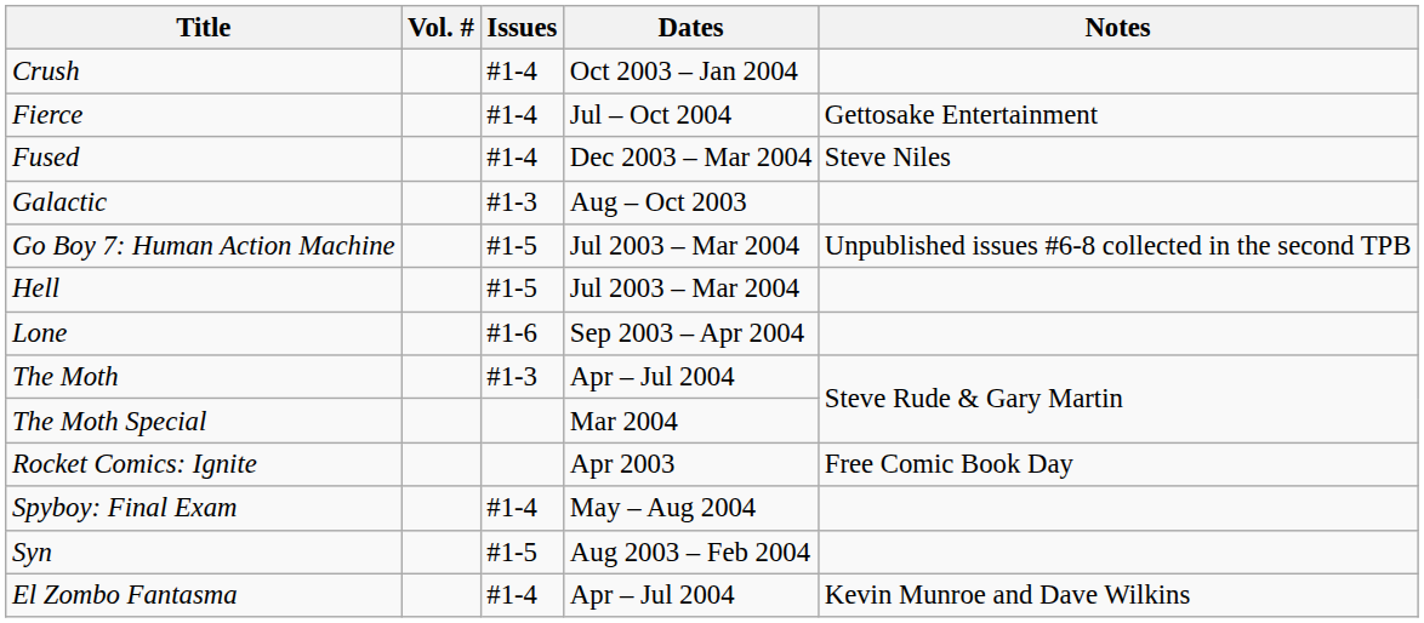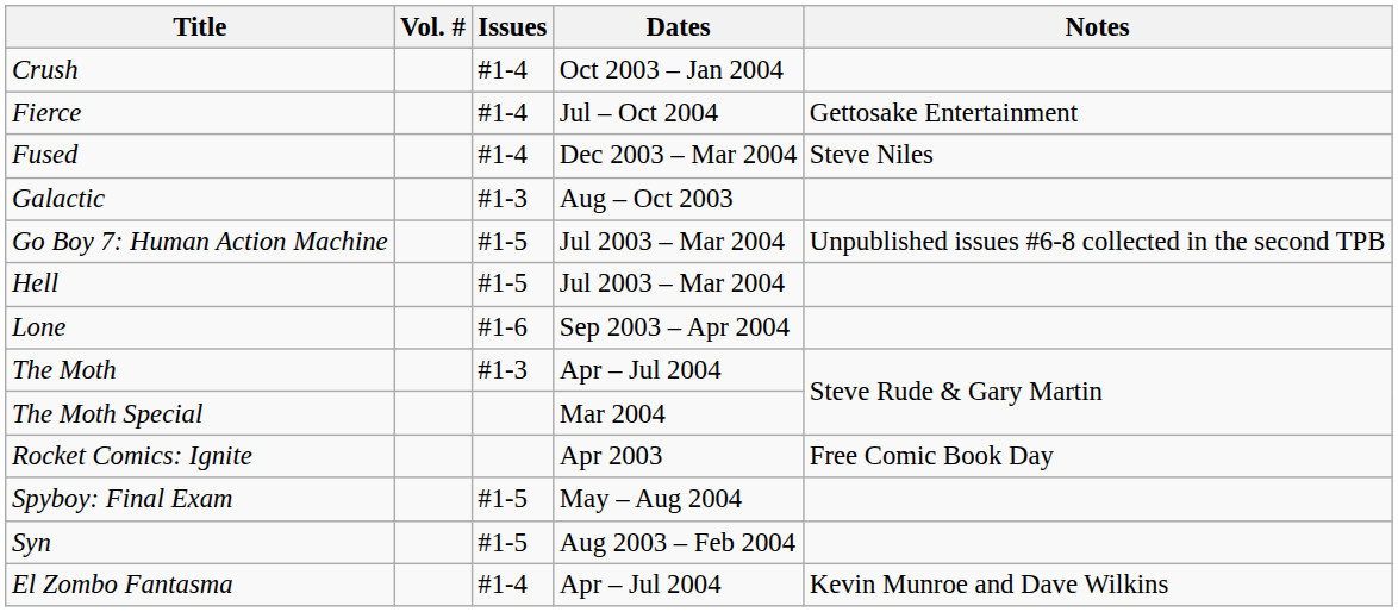Spyboy: Final Exam | Issues: #1-4 -> #1-5
